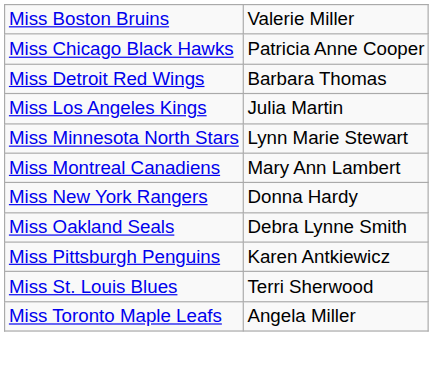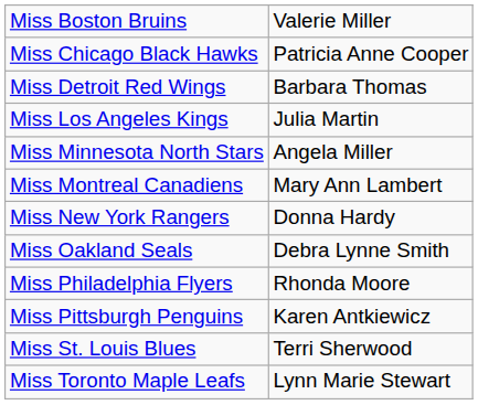Miss Minnesota North Stars | column 2: Lynn Marie Stewart -> Angela Miller
+ row: Miss Philadelphia Flyers | Rhonda Moore
Miss Toronto Maple Leafs | column 2: Angela Miller -> Lynn Marie Stewart
